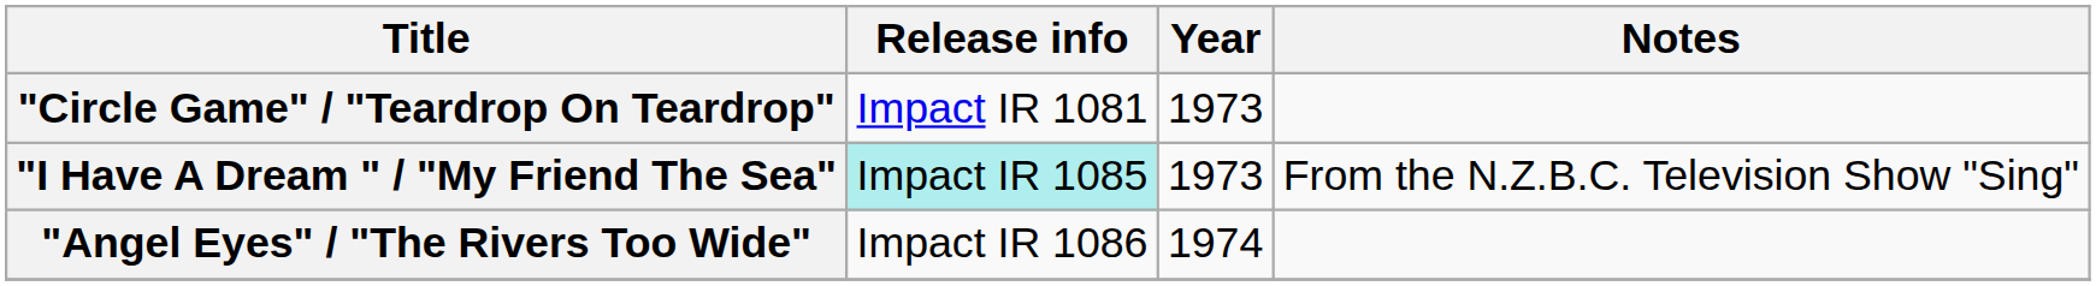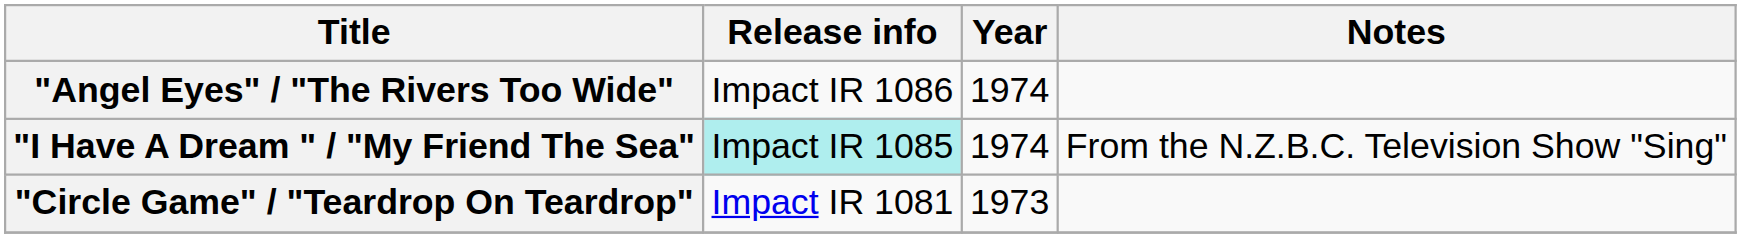rows swapped: "Circle Game" / "Teardrop On Teardrop" <-> "Angel Eyes" / "The Rivers Too Wide"
"I Have A Dream " / "My Friend The Sea" | Year: 1973 -> 1974
